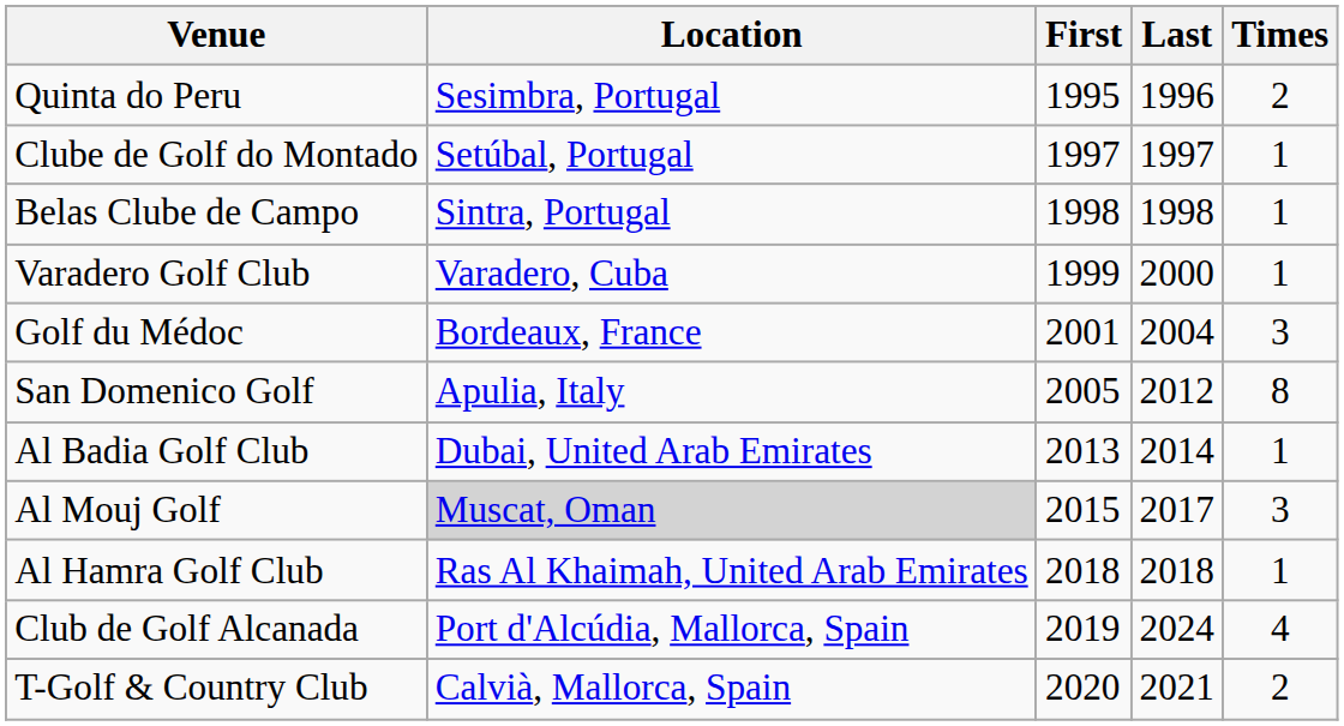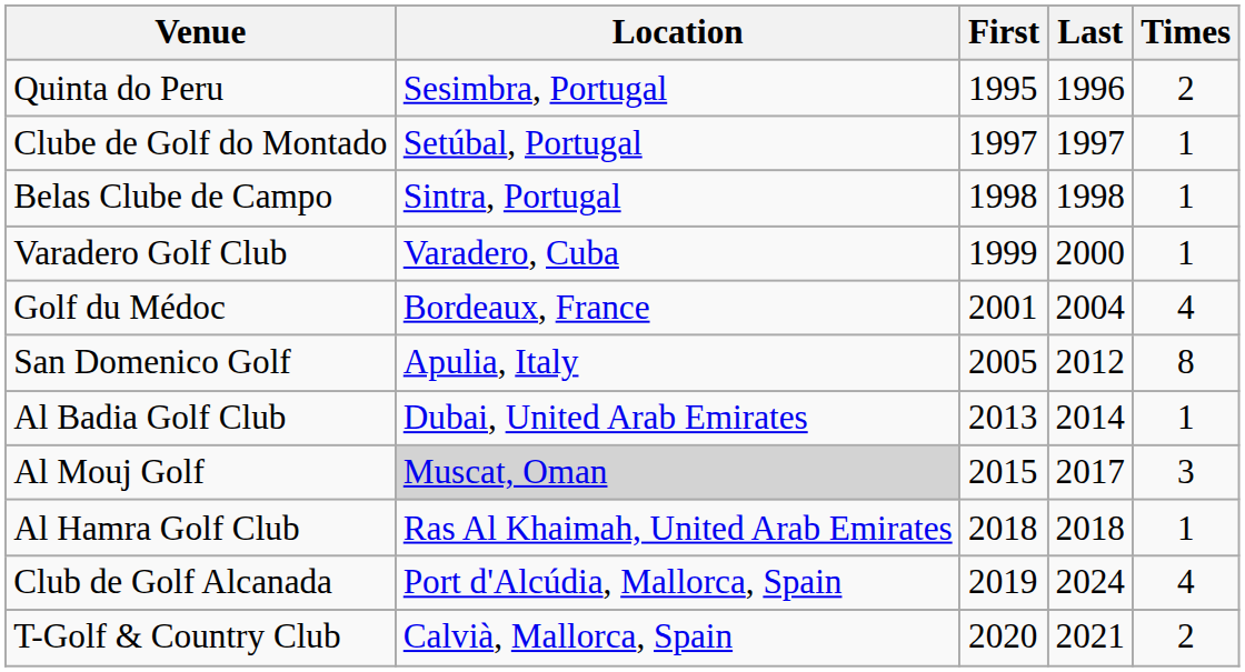Golf du Médoc | Times: 3 -> 4
